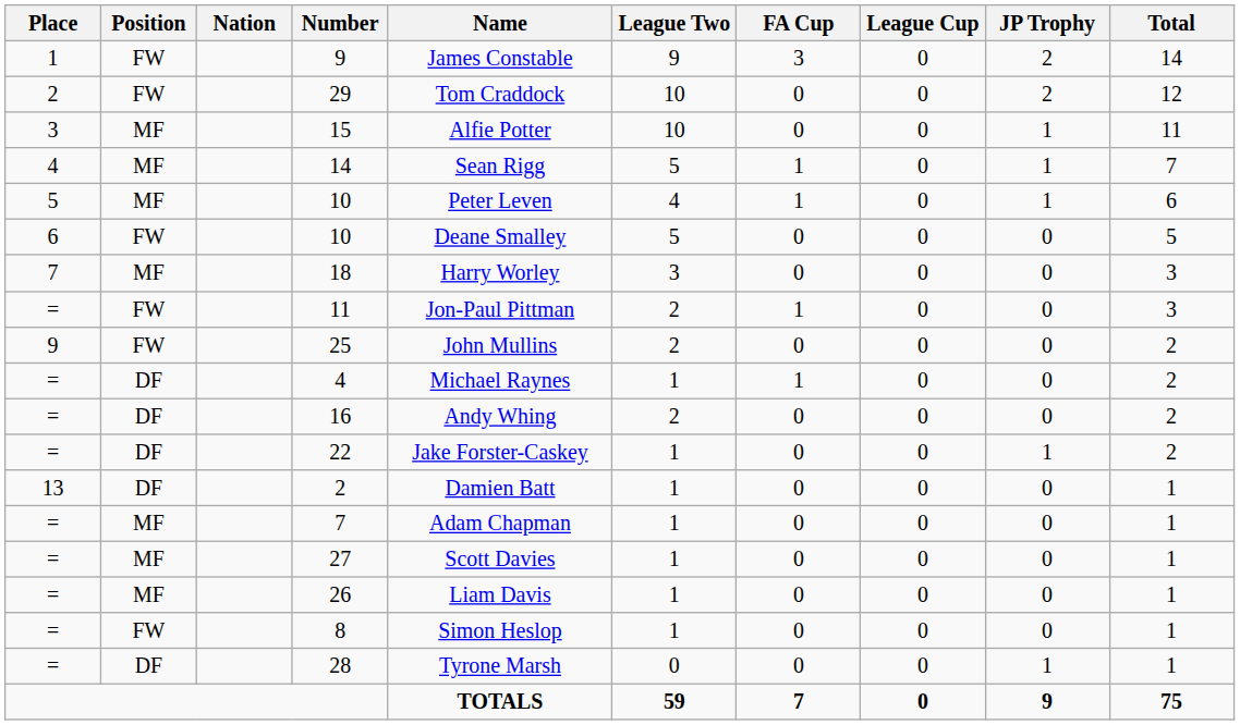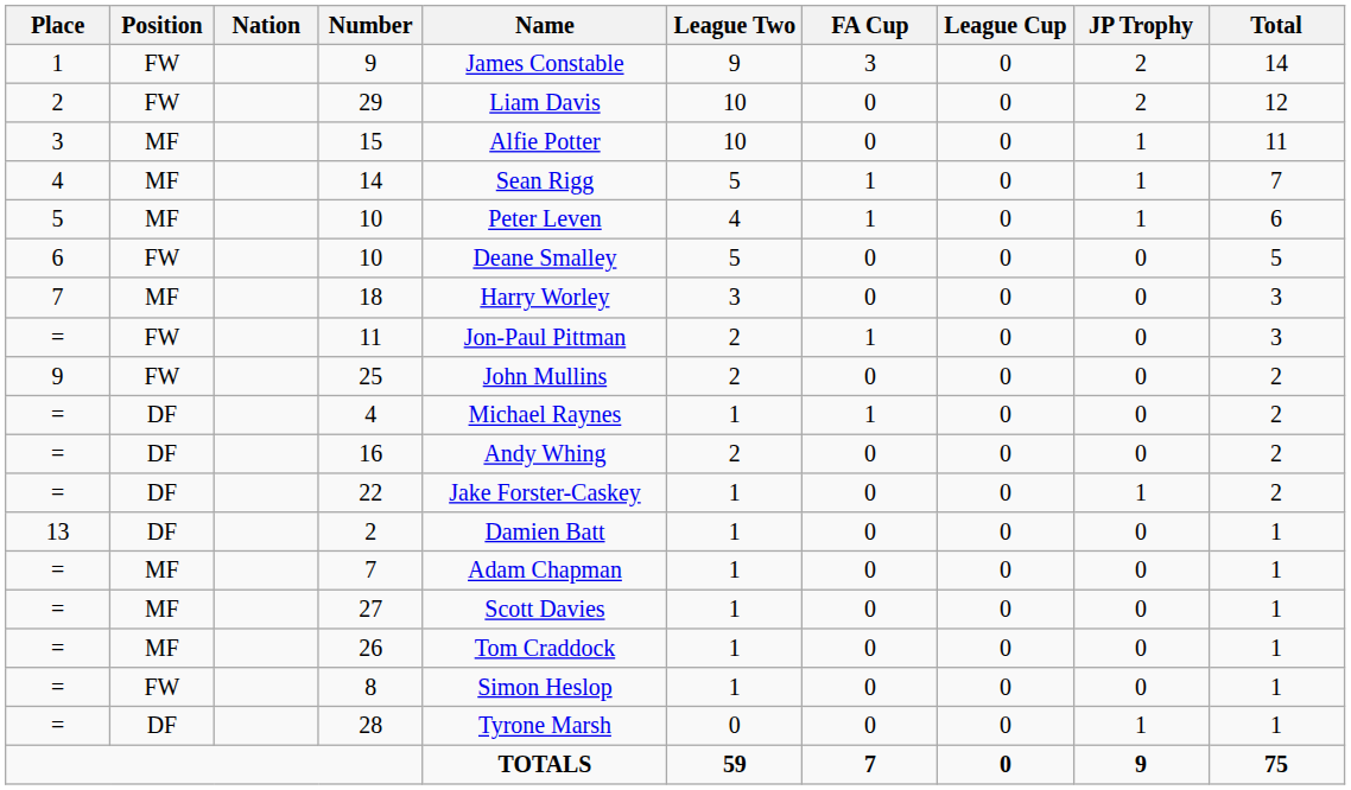29 | Name: Tom Craddock -> Liam Davis
26 | Name: Liam Davis -> Tom Craddock
